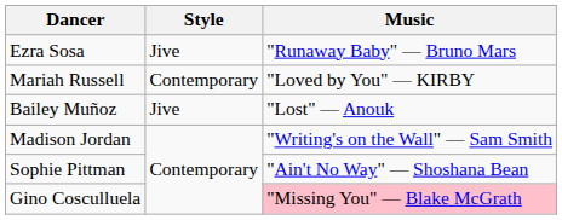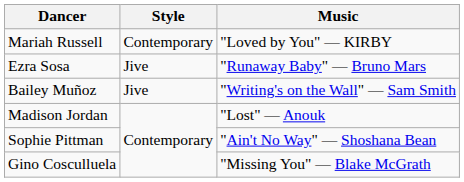rows swapped: Mariah Russell <-> Ezra Sosa
Bailey Muñoz | Music: "Lost" — Anouk -> "Writing's on the Wall" — Sam Smith
Madison Jordan | Music: "Writing's on the Wall" — Sam Smith -> "Lost" — Anouk
Gino Cosculluela | Music: pink background -> no background
